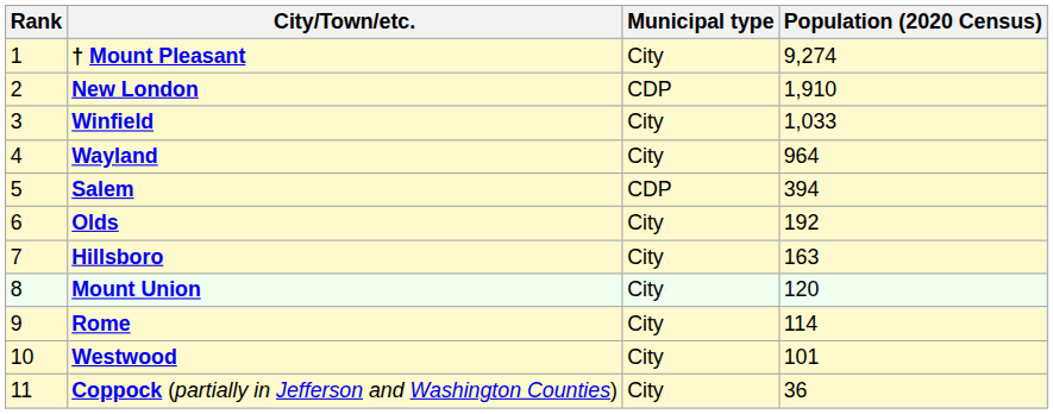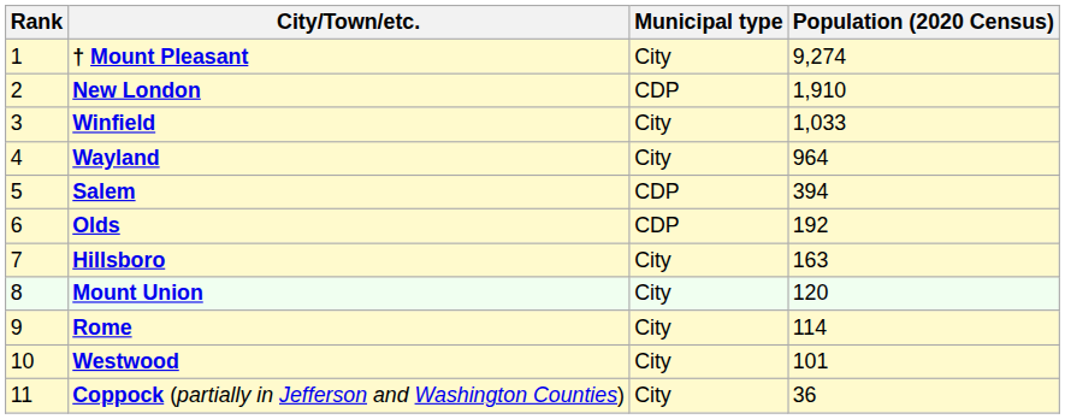Olds | Municipal type: City -> CDP
